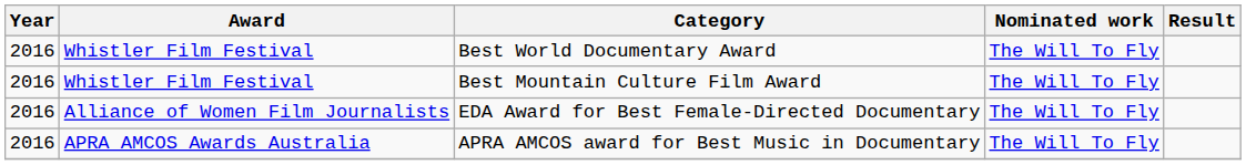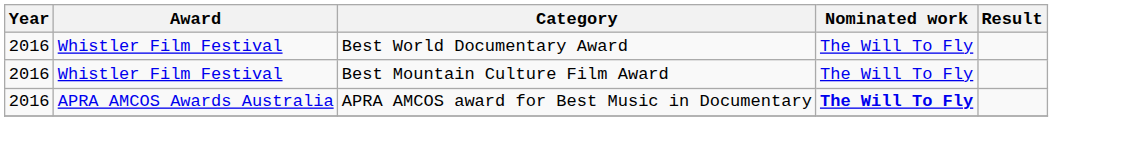- row: 2016 | Alliance of Women Film Journalists | EDA Award for Best Female-Directed Documentary | The Will To Fly
APRA AMCOS award for Best Music in Documentary | Nominated work: normal -> bold
